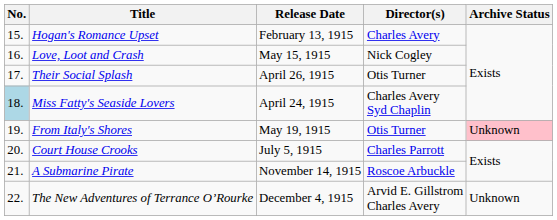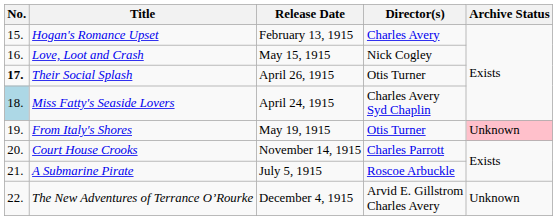Their Social Splash | No.: normal -> bold
Court House Crooks | Release Date: July 5, 1915 -> November 14, 1915
A Submarine Pirate | Release Date: November 14, 1915 -> July 5, 1915
